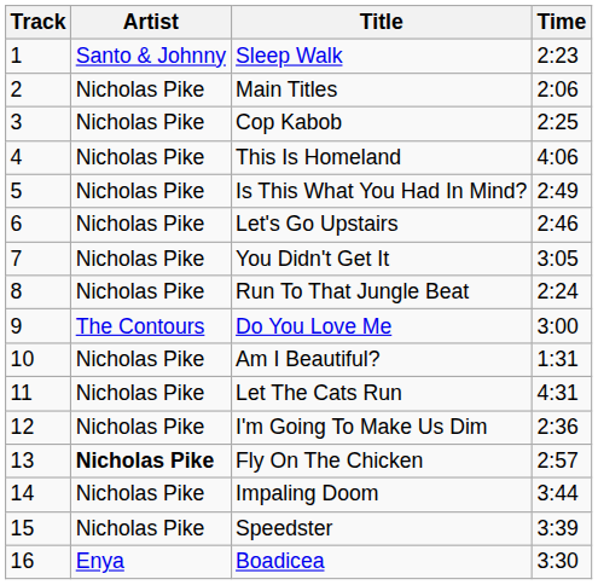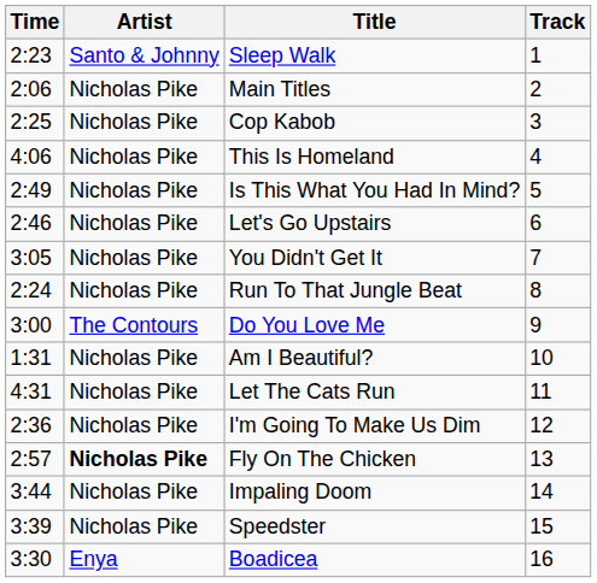columns swapped: Track <-> Time
